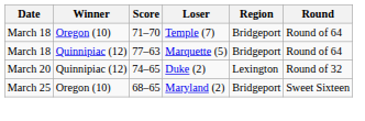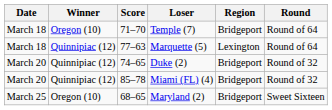Marquette (5) | Region: Bridgeport -> Lexington
Duke (2) | Region: Lexington -> Bridgeport
+ row: March 20 | Quinnipiac (12) | 85–78 | Miami (FL) (4) | Bridgeport | Round of 32
